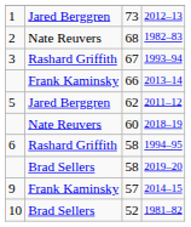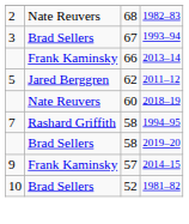- row: 1 | Jared Berggren | 73 | 2012–13
1993–94 | column 2: Rashard Griffith -> Brad Sellers
1994–95 | column 1: 6 -> 7
